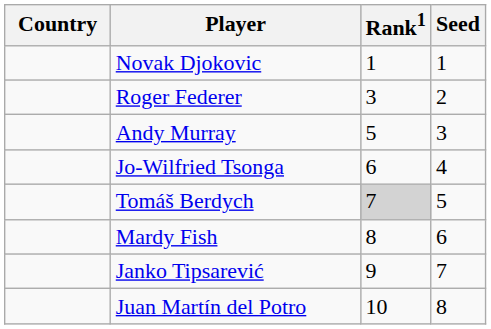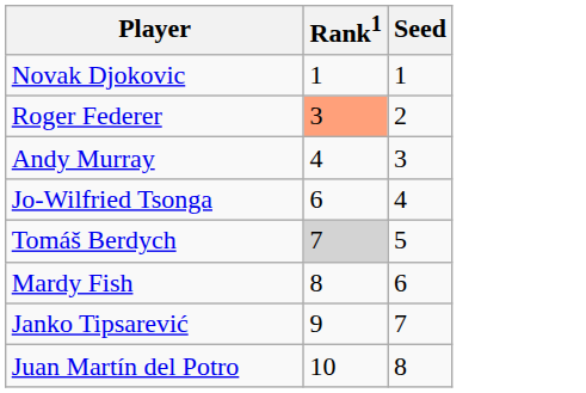- column: Country
Roger Federer | Rank1: no background -> lightsalmon background
Andy Murray | Rank1: 5 -> 4
